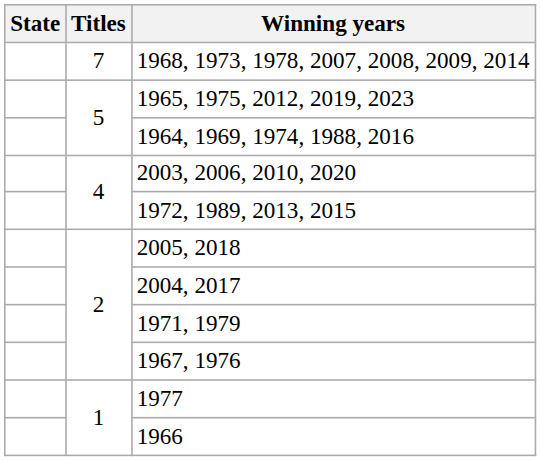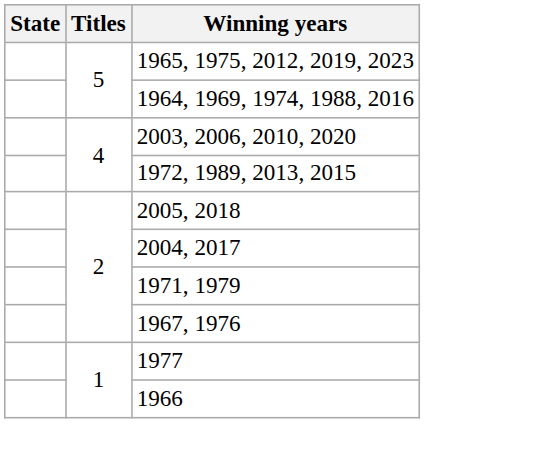- row: 7 | 1968, 1973, 1978, 2007, 2008, 2009, 2014
